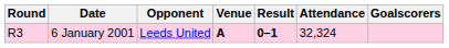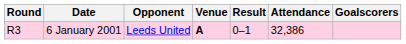6 January 2001 | Result: bold -> normal
6 January 2001 | Attendance: 32,324 -> 32,386
